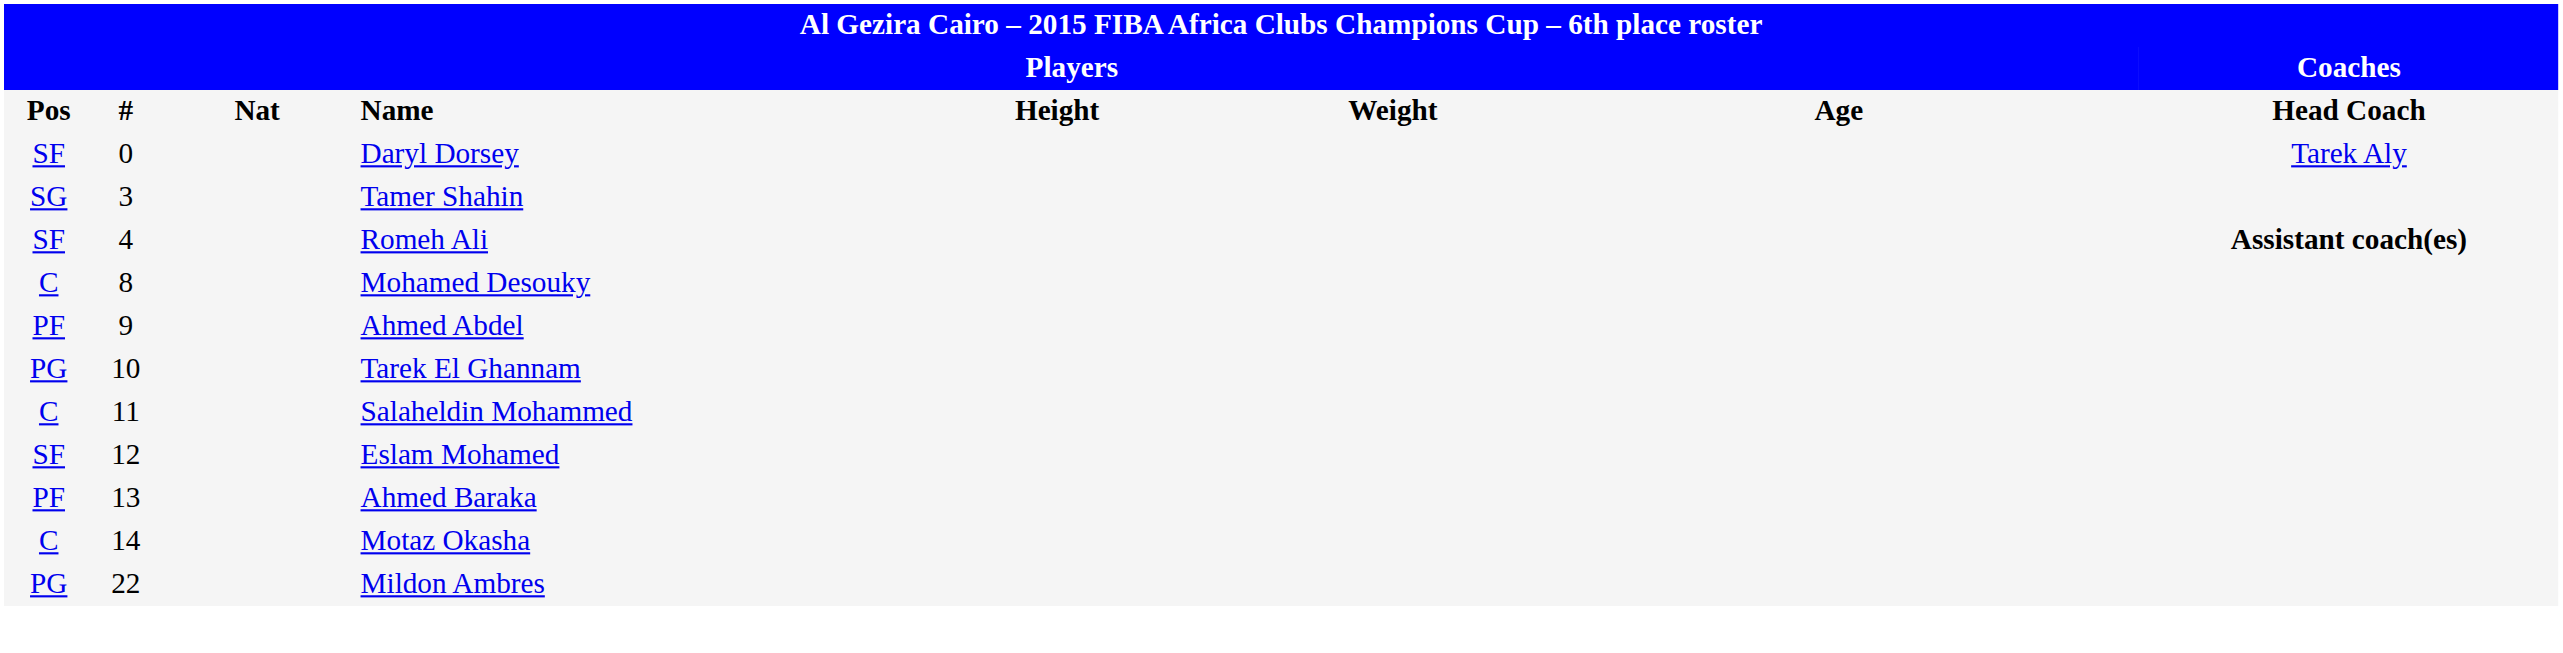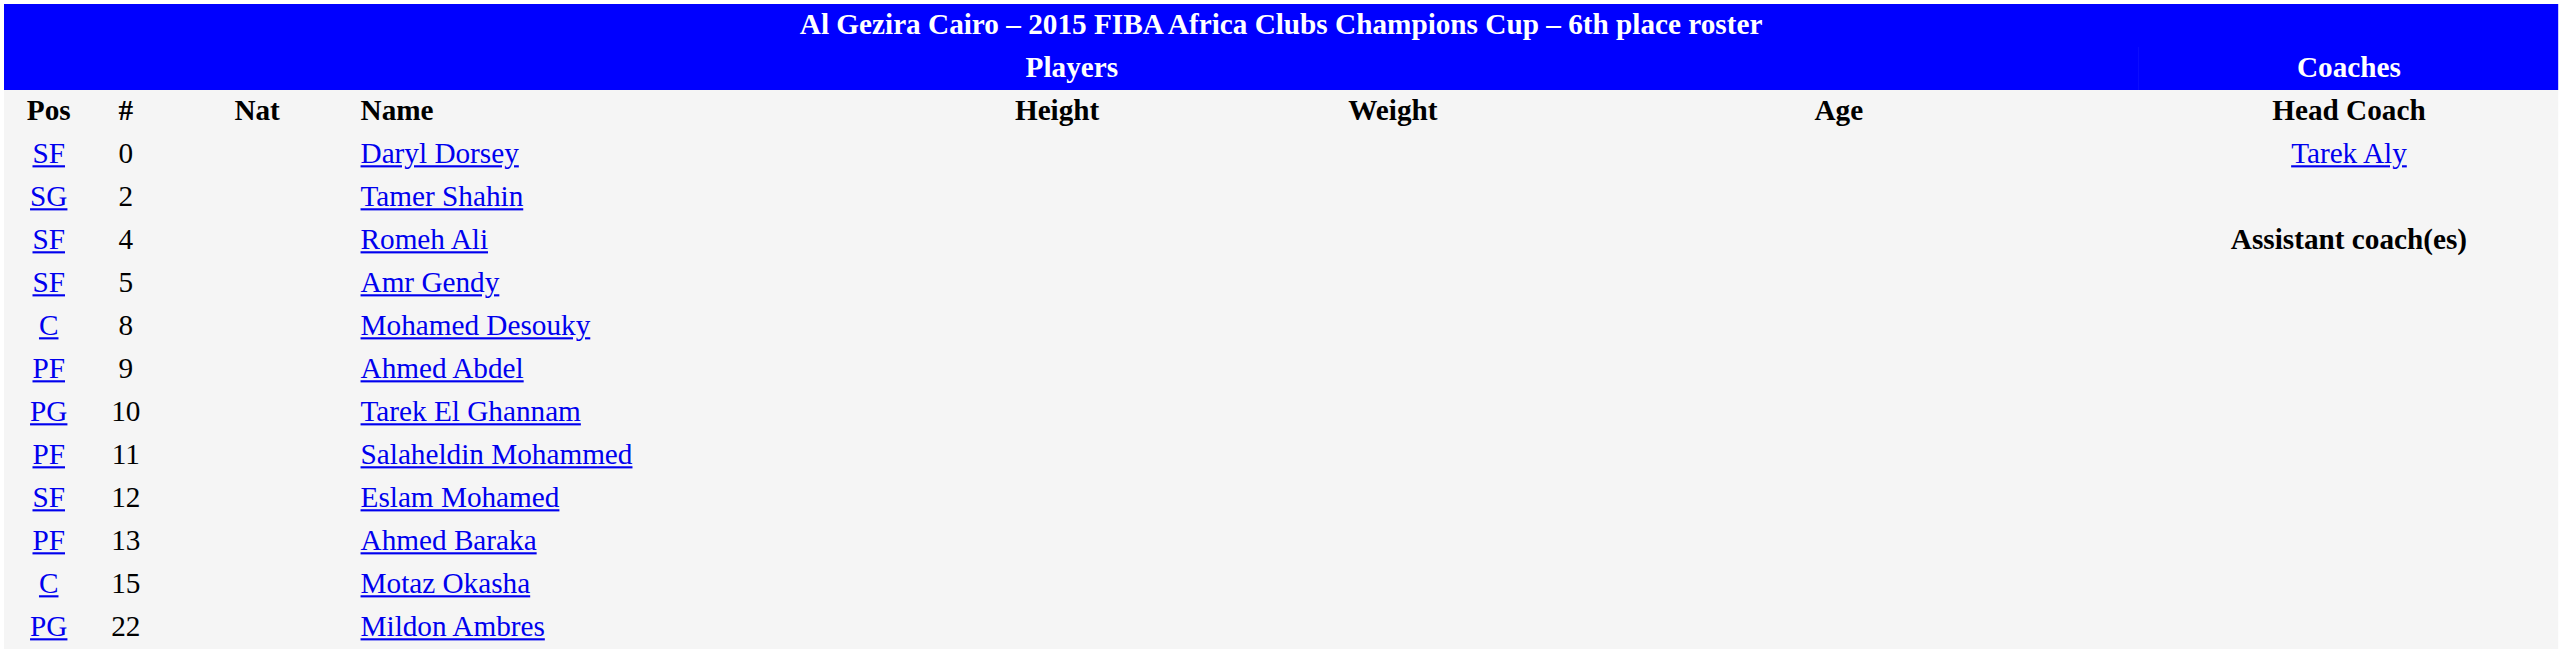Tamer Shahin | column 2: 3 -> 2
+ row: SF | 5 | Amr Gendy
Salaheldin Mohammed | column 1: C -> PF
Motaz Okasha | column 2: 14 -> 15
